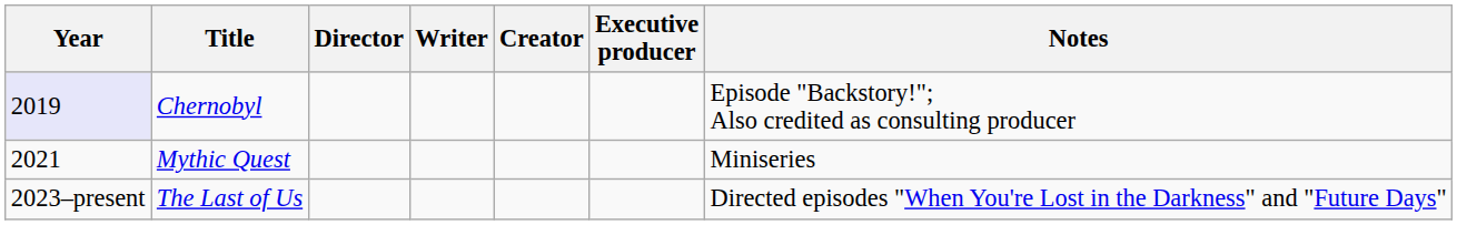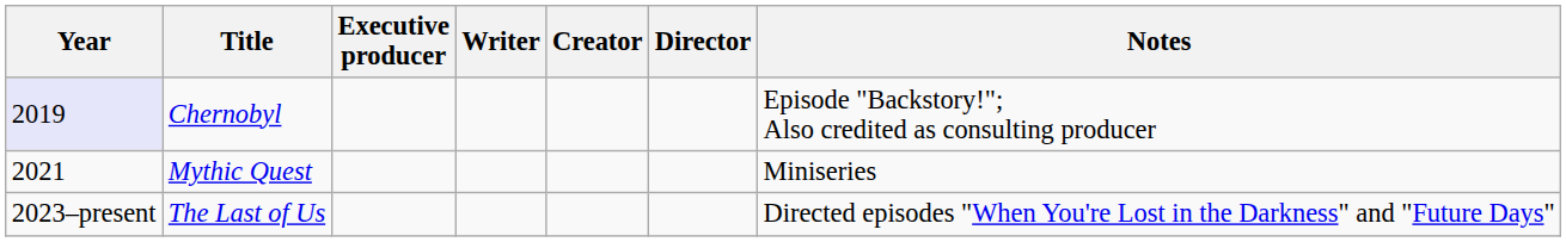columns swapped: Director <-> Executive producer
